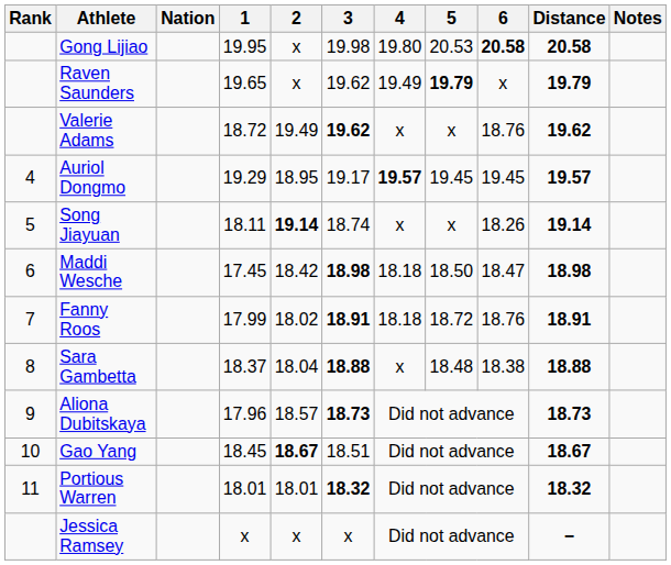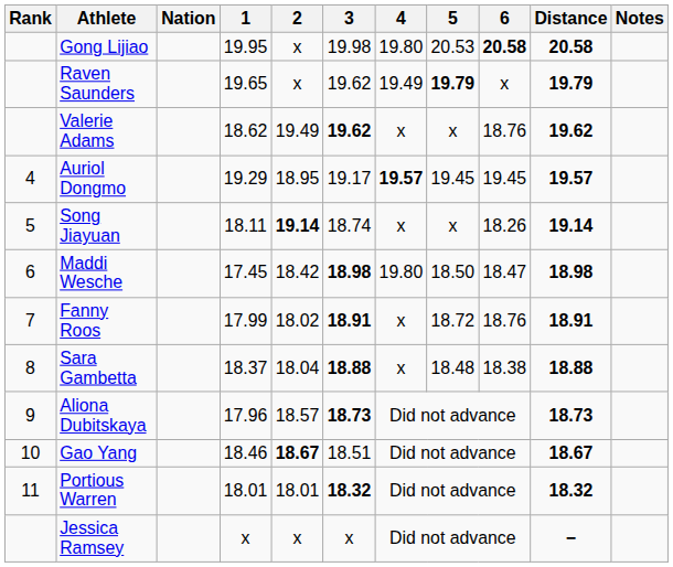Valerie Adams | 1: 18.72 -> 18.62
Maddi Wesche | 4: 18.18 -> 19.80
Fanny Roos | 4: 18.18 -> x
Gao Yang | 1: 18.45 -> 18.46
